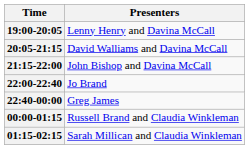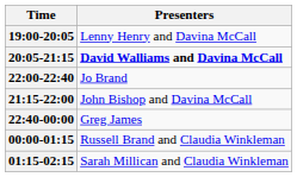20:05-21:15 | Presenters: normal -> bold
rows swapped: 21:15-22:00 <-> 22:00-22:40
